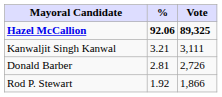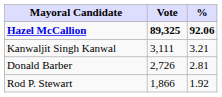columns swapped: Vote <-> %
